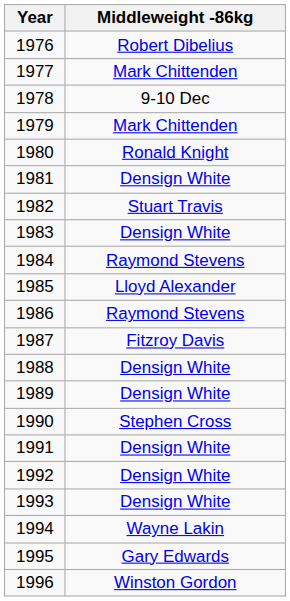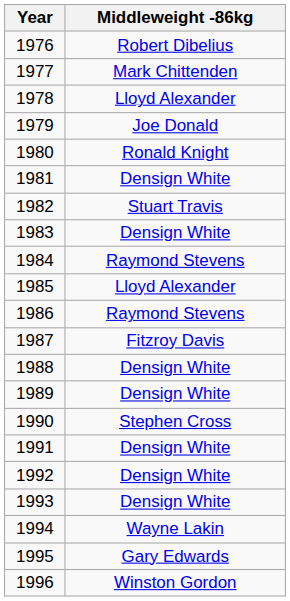1978 | Middleweight -86kg: 9-10 Dec -> Lloyd Alexander
1979 | Middleweight -86kg: Mark Chittenden -> Joe Donald
